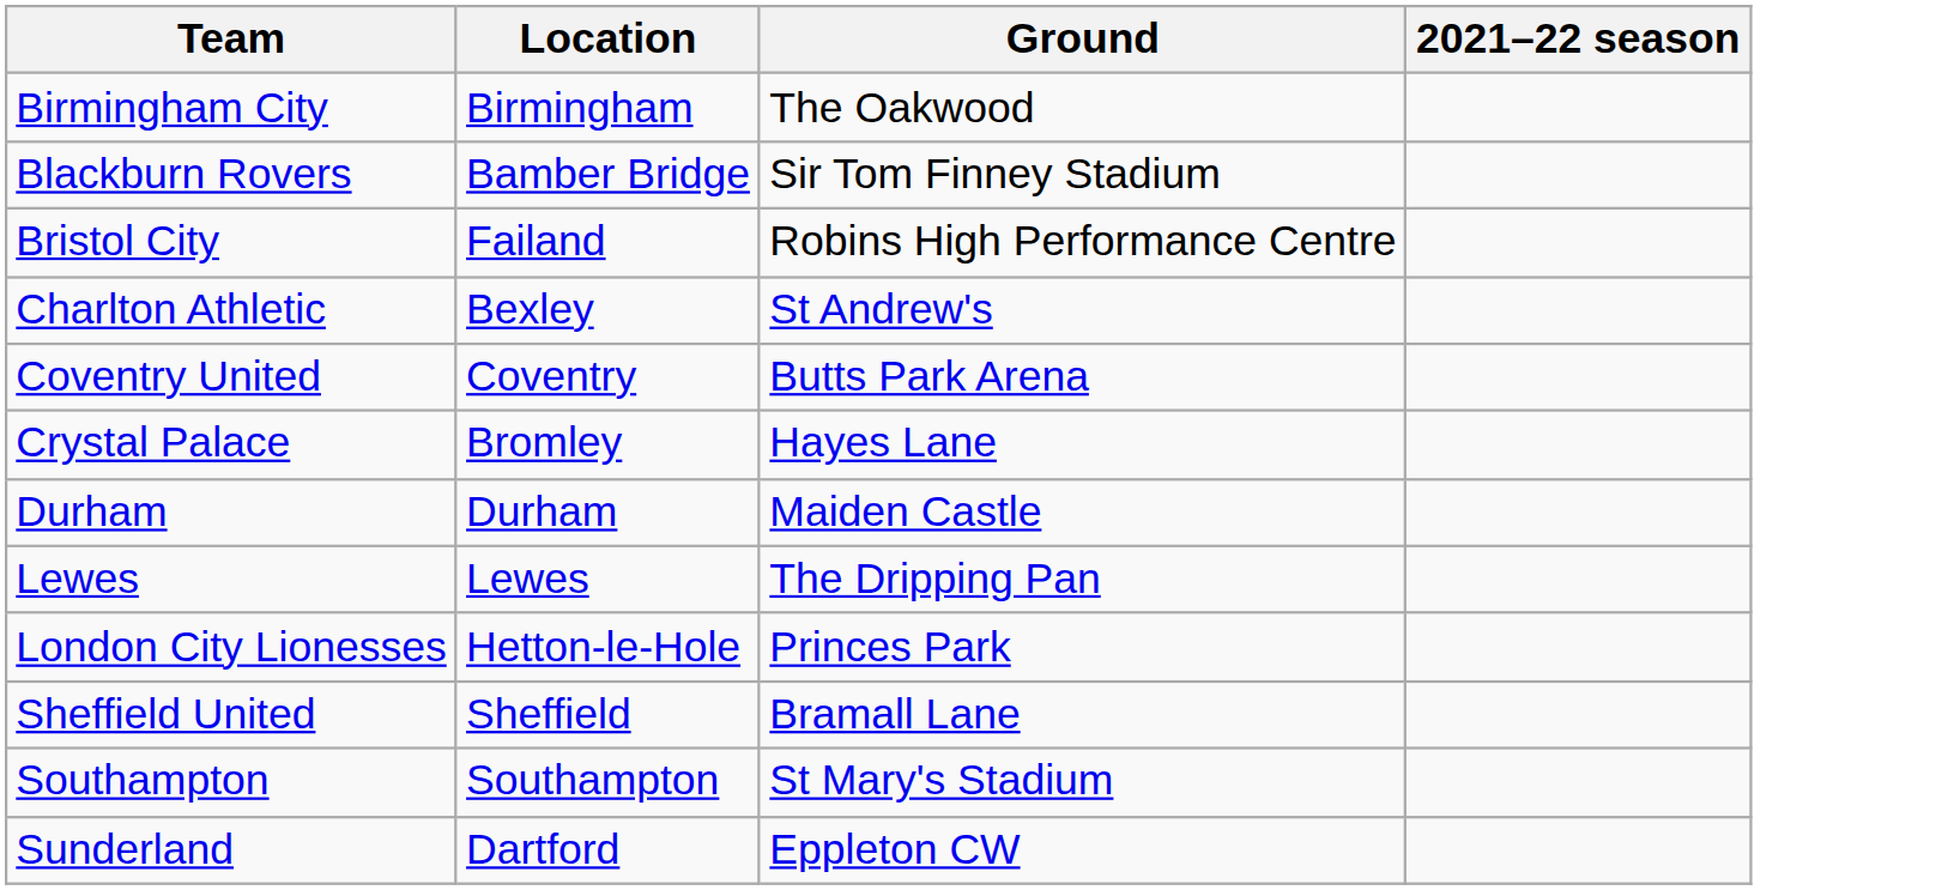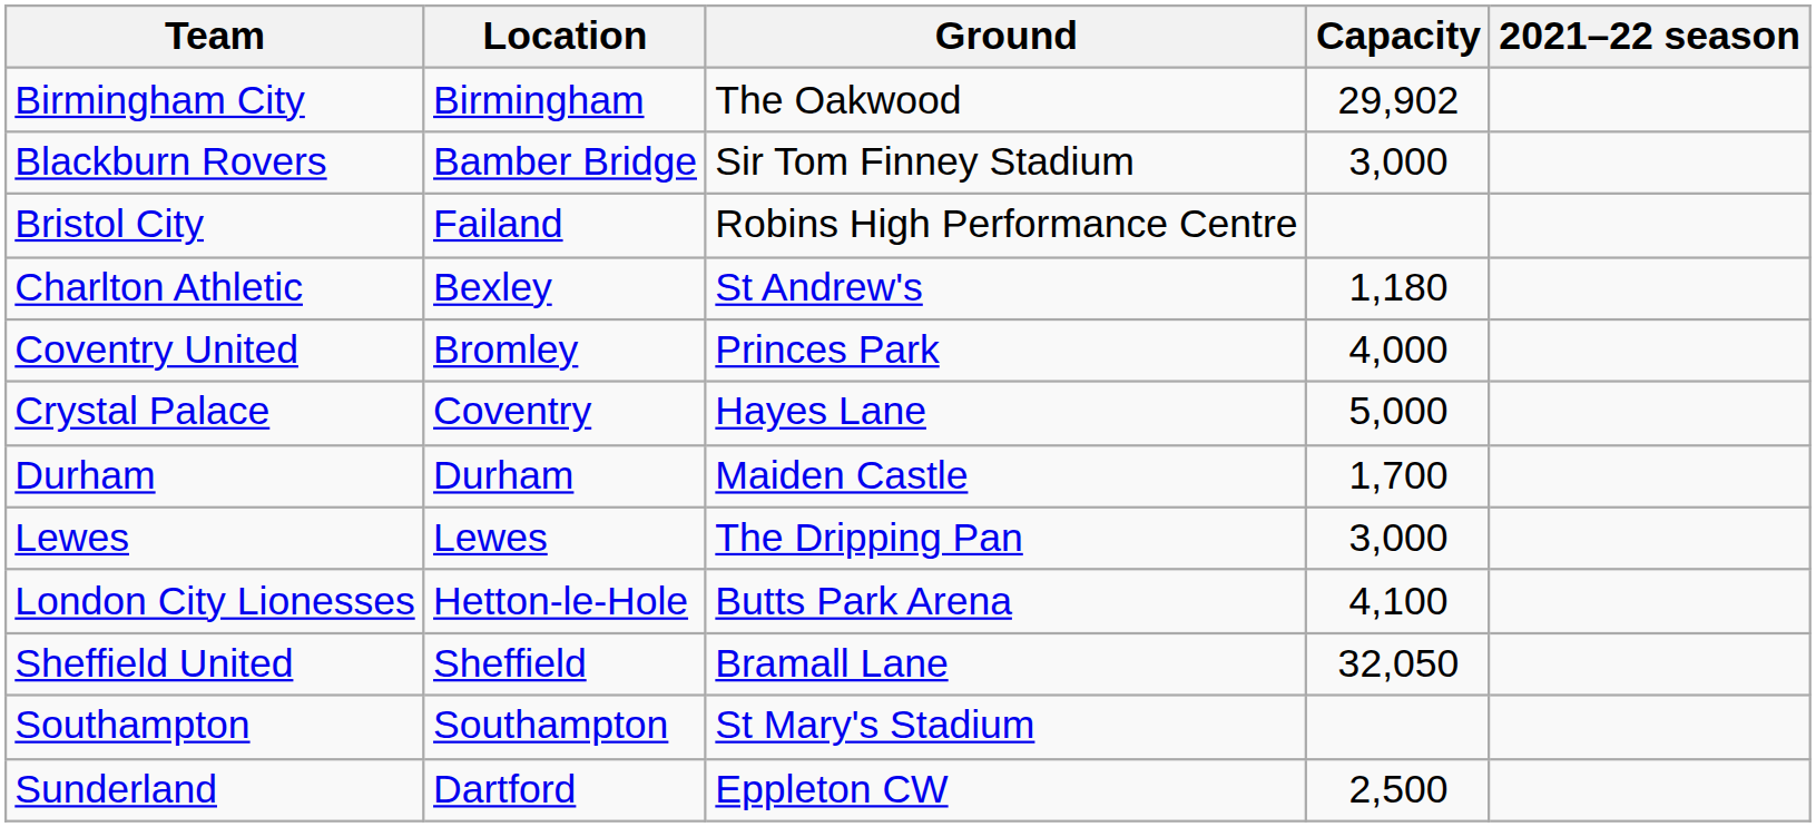+ column: Capacity | 29,902 | 3,000 | 1,180 | 4,000 | 5,000 | 1,700 | 3,000 | 4,100 | 32,050 | 2,500
Coventry United | Location: Coventry -> Bromley
Coventry United | Ground: Butts Park Arena -> Princes Park
Crystal Palace | Location: Bromley -> Coventry
London City Lionesses | Ground: Princes Park -> Butts Park Arena
